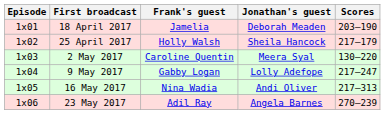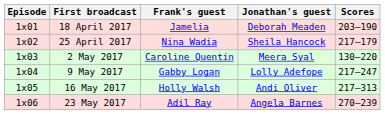25 April 2017 | Frank's guest: Holly Walsh -> Nina Wadia
16 May 2017 | Frank's guest: Nina Wadia -> Holly Walsh
